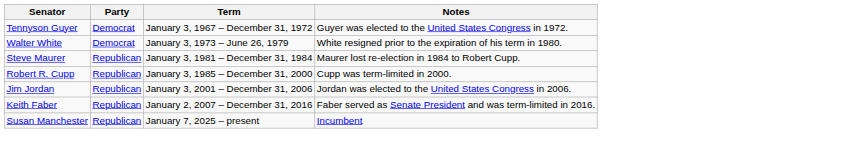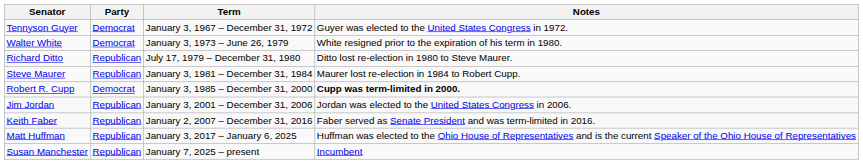+ row: Richard Ditto | Republican | July 17, 1979 – December 31, 1980 | Ditto lost re-election in 1980 to Steve Maurer.
Robert R. Cupp | Party: Republican -> Democrat
Robert R. Cupp | Notes: normal -> bold
+ row: Matt Huffman | Republican | January 3, 2017 – January 6, 2025 | Huffman was elected to the Ohio House of Representatives and is the current Speaker of the Ohio House of Representatives
